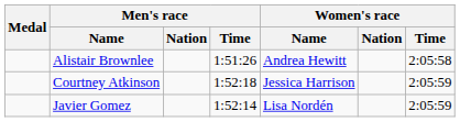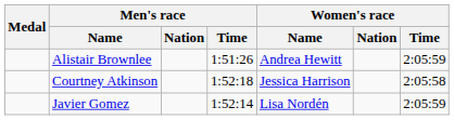Alistair Brownlee | Women's race / Time: 2:05:58 -> 2:05:59
Courtney Atkinson | Women's race / Time: 2:05:59 -> 2:05:58
